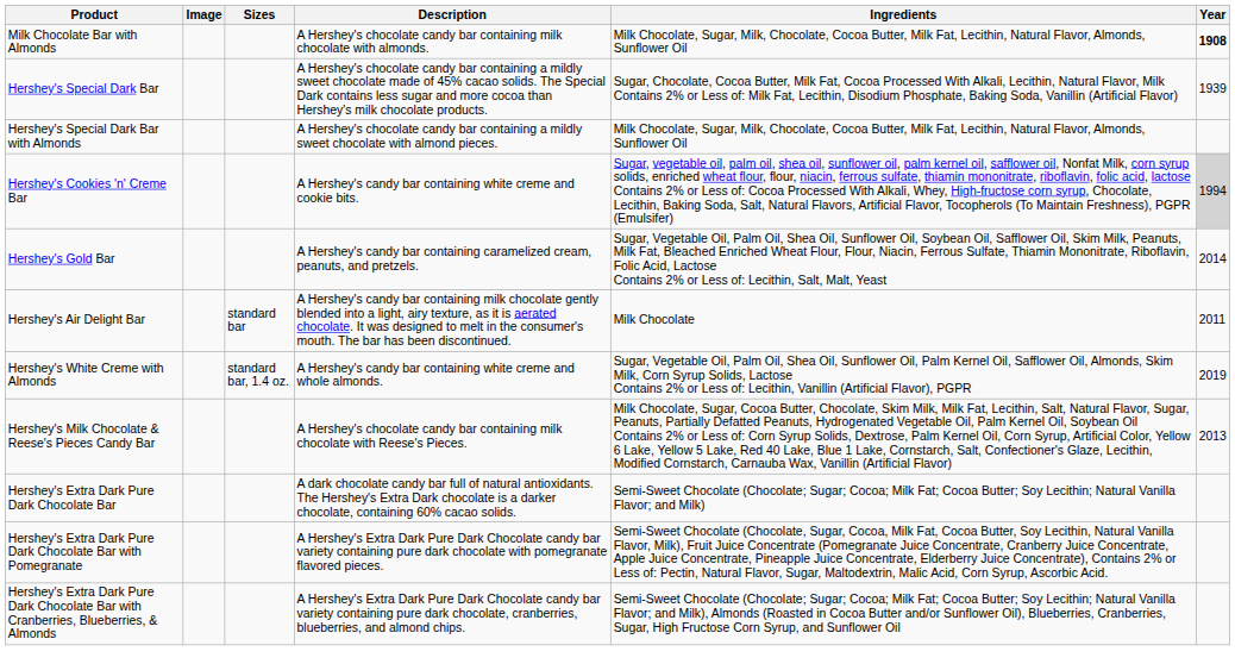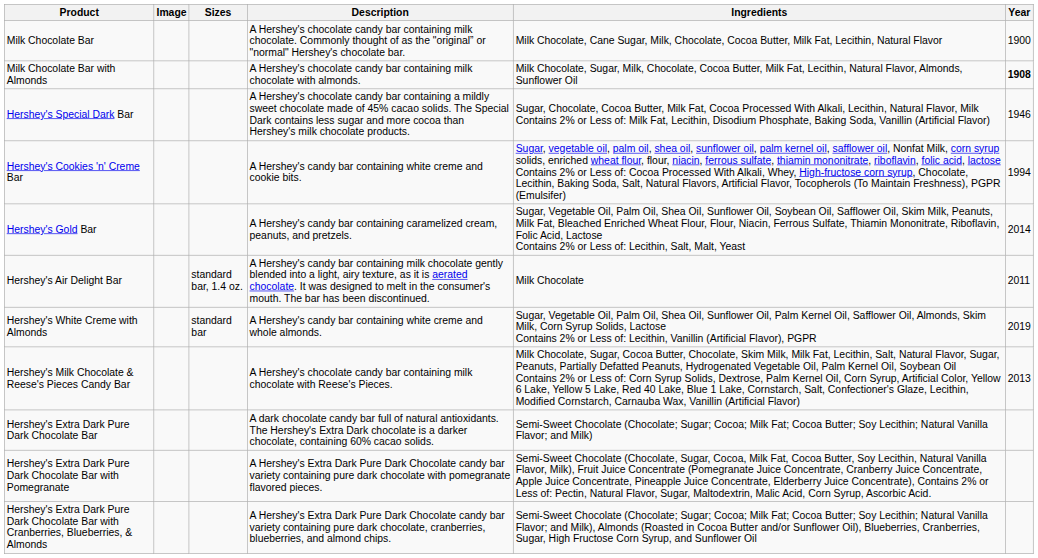+ row: Milk Chocolate Bar | A Hershey's chocolate candy bar containing milk chocolate. Commonly thought of as the "original” or "normal" Hershey's chocolate bar. | Milk Chocolate, Cane Sugar, Milk, Chocolate, Cocoa Butter, Milk Fat, Lecithin, Natural Flavor | 1900
Hershey's Special Dark Bar | Year: 1939 -> 1946
- row: Hershey's Special Dark Bar with Almonds | A Hershey's chocolate candy bar containing a mildly sweet chocolate with almond pieces. | Milk Chocolate, Sugar, Milk, Chocolate, Cocoa Butter, Milk Fat, Lecithin, Natural Flavor, Almonds, Sunflower Oil
Hershey's Cookies 'n' Creme Bar | Year: lightgrey background -> no background
Hershey's Air Delight Bar | Sizes: standard bar -> standard bar, 1.4 oz.
Hershey's White Creme with Almonds | Sizes: standard bar, 1.4 oz. -> standard bar
